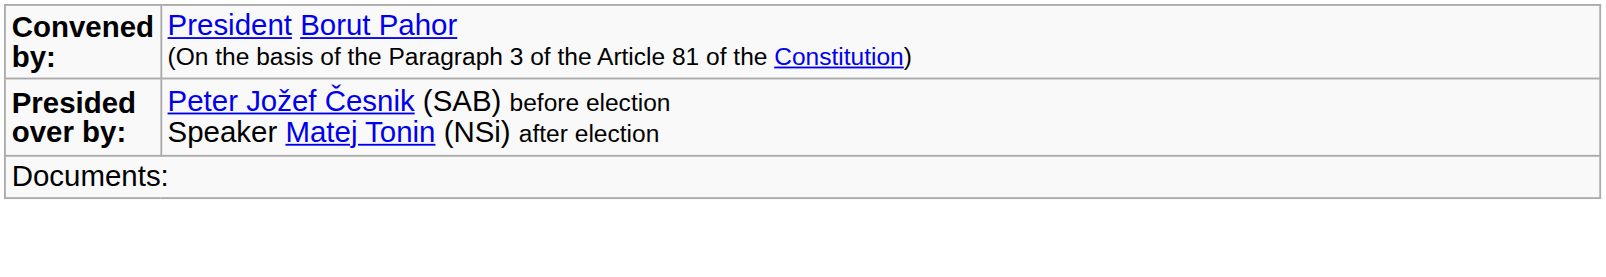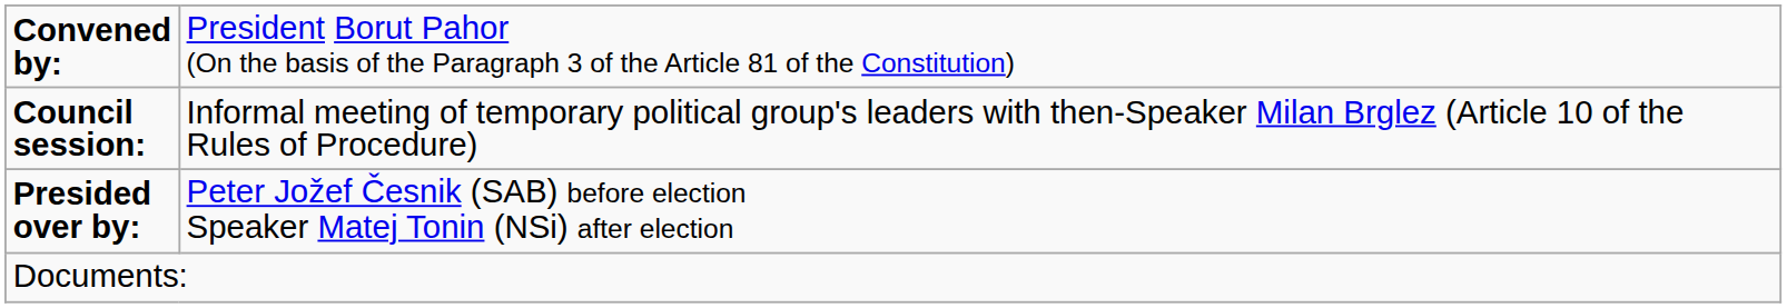+ row: Council session: | Informal meeting of temporary political group's leaders with then-Speaker Milan Brglez (Article 10 of the Rules of Procedure)
